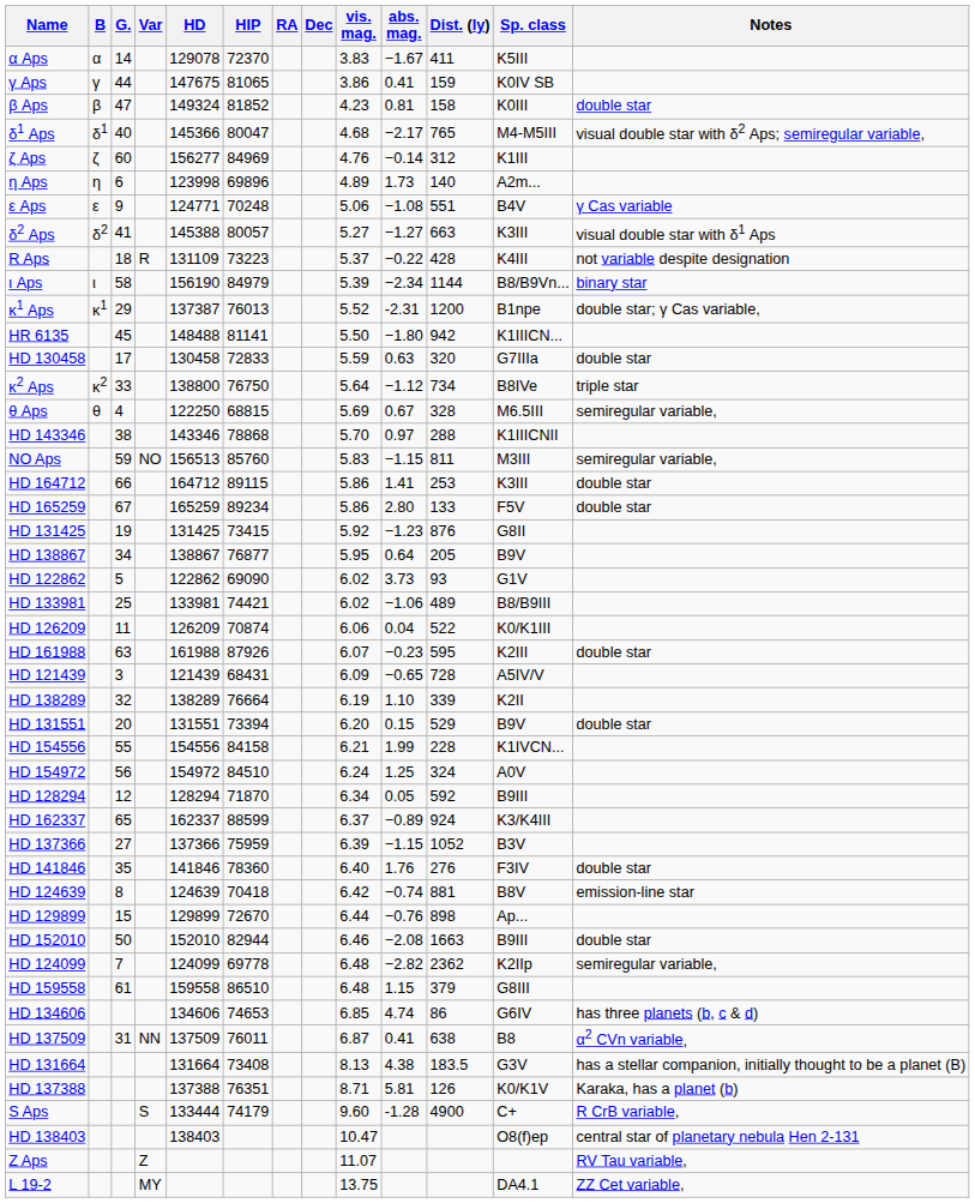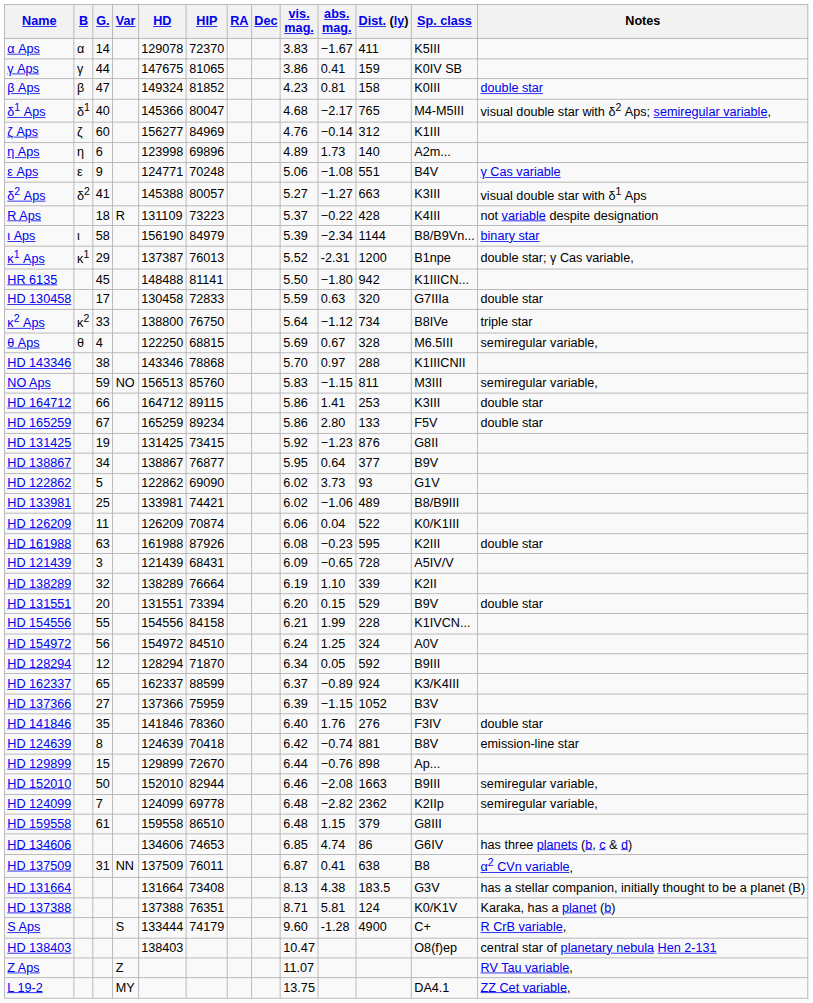HD 138867 | Dist. (ly): 205 -> 377
HD 161988 | vis. mag.: 6.07 -> 6.08
HD 152010 | Notes: double star -> semiregular variable,
HD 137388 | Dist. (ly): 126 -> 124
